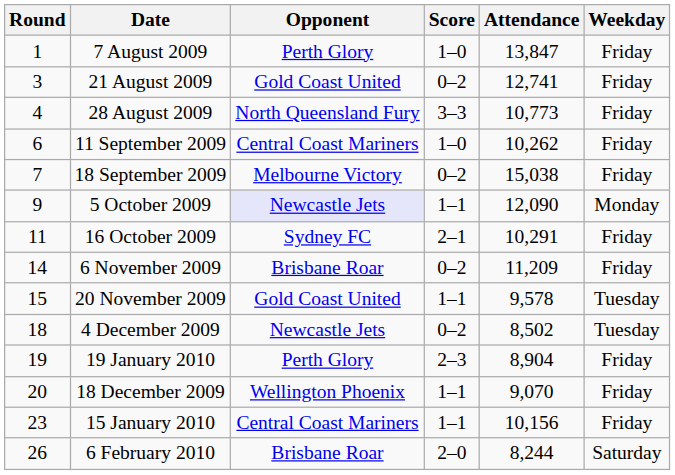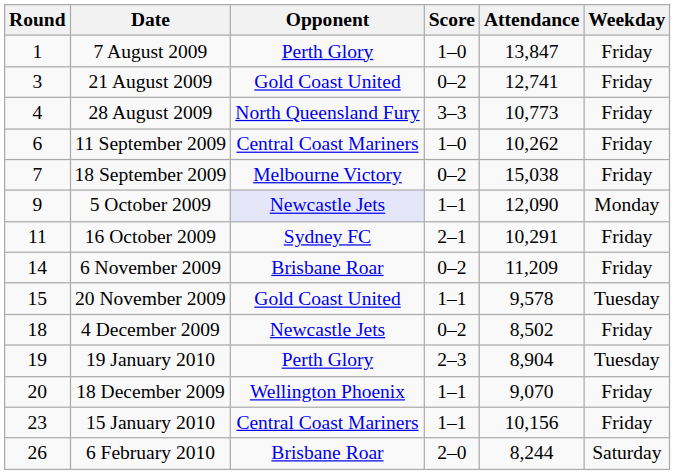4 December 2009 | Weekday: Tuesday -> Friday
19 January 2010 | Weekday: Friday -> Tuesday
